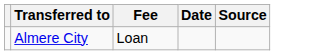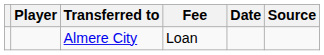+ column: Player
